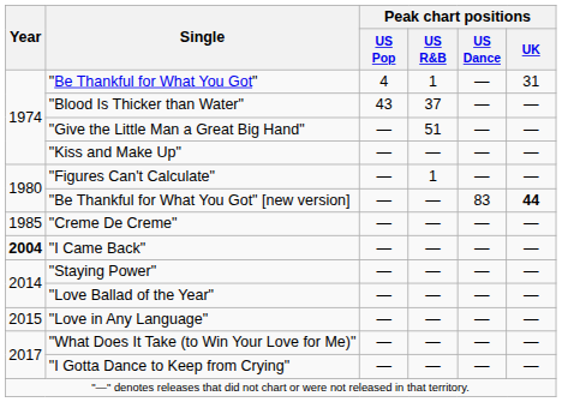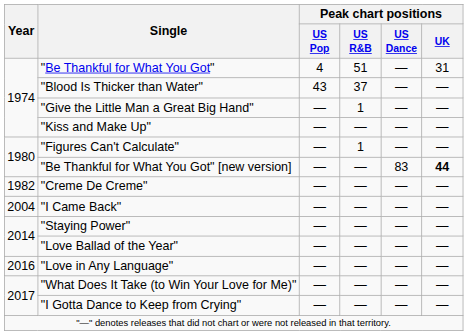"Be Thankful for What You Got" | Peak chart positions / US R&B: 1 -> 51
"Give the Little Man a Great Big Hand" | Peak chart positions / US R&B: 51 -> 1
"Creme De Creme" | Year: 1985 -> 1982
"I Came Back" | Year: bold -> normal
"Love in Any Language" | Year: 2015 -> 2016
